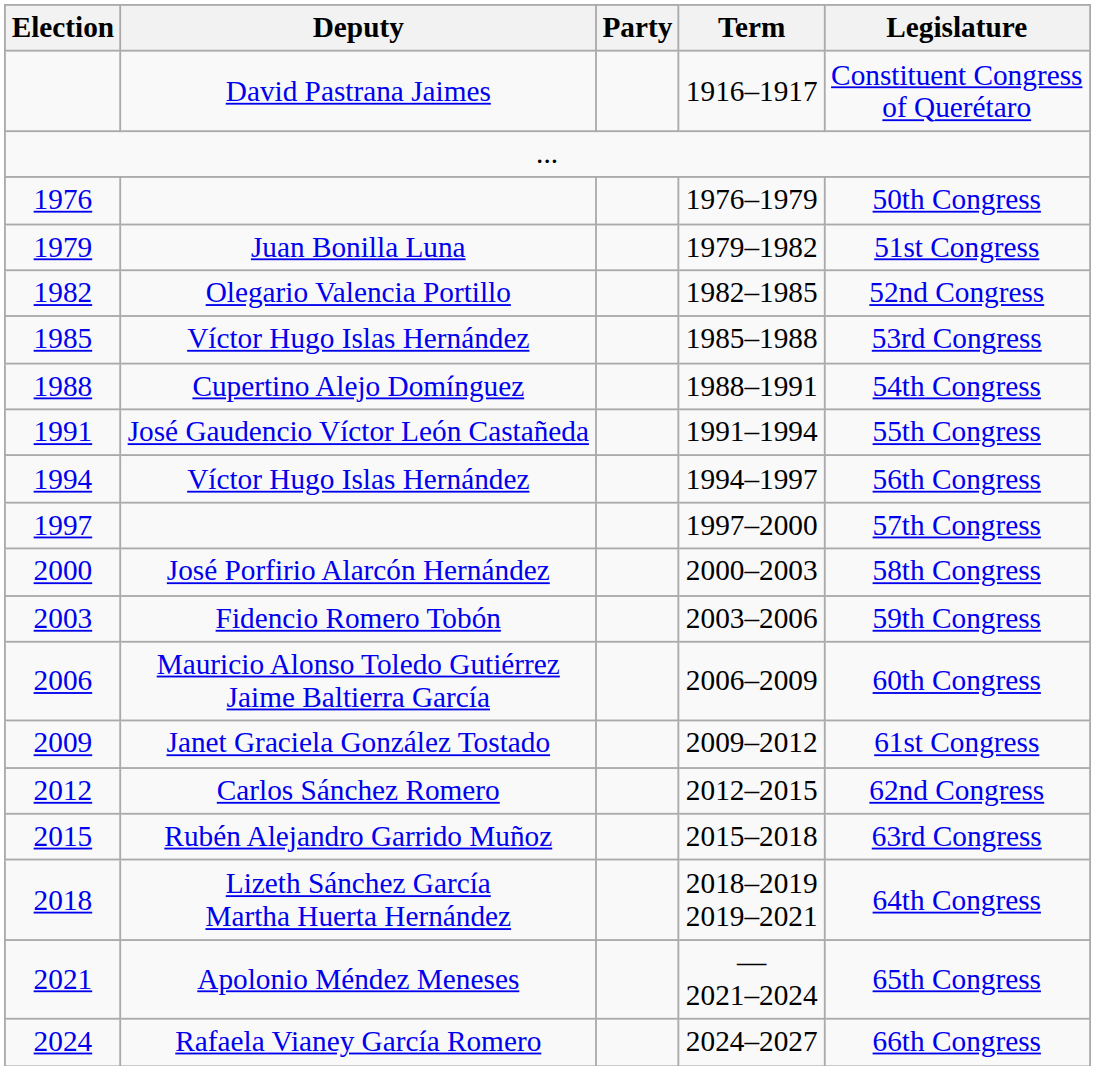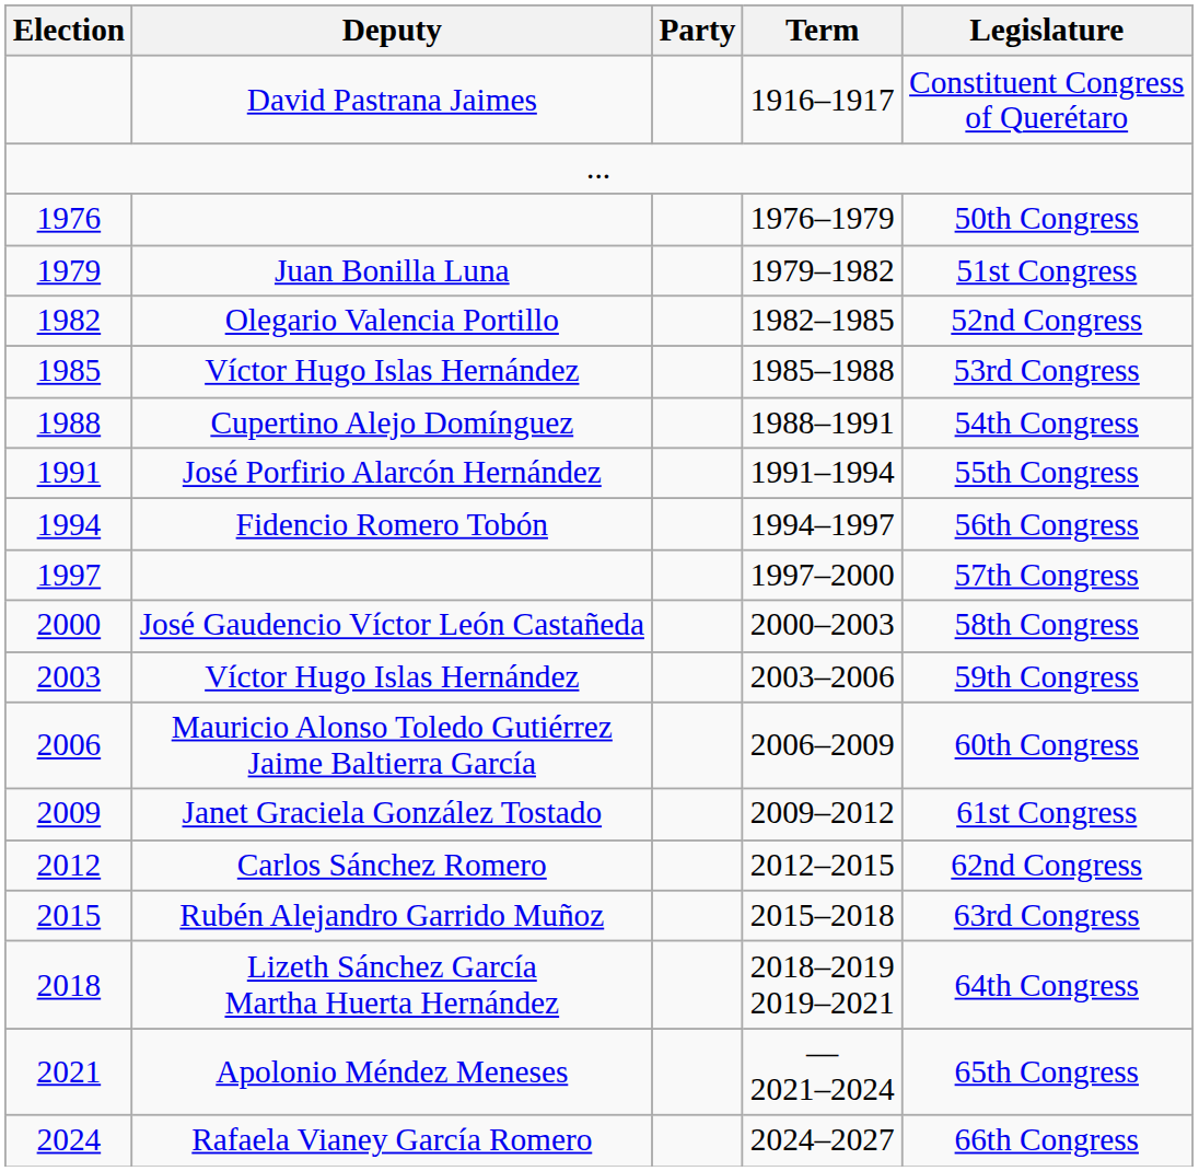1991 | Deputy: José Gaudencio Víctor León Castañeda -> José Porfirio Alarcón Hernández
1994 | Deputy: Víctor Hugo Islas Hernández -> Fidencio Romero Tobón
2000 | Deputy: José Porfirio Alarcón Hernández -> José Gaudencio Víctor León Castañeda
2003 | Deputy: Fidencio Romero Tobón -> Víctor Hugo Islas Hernández
